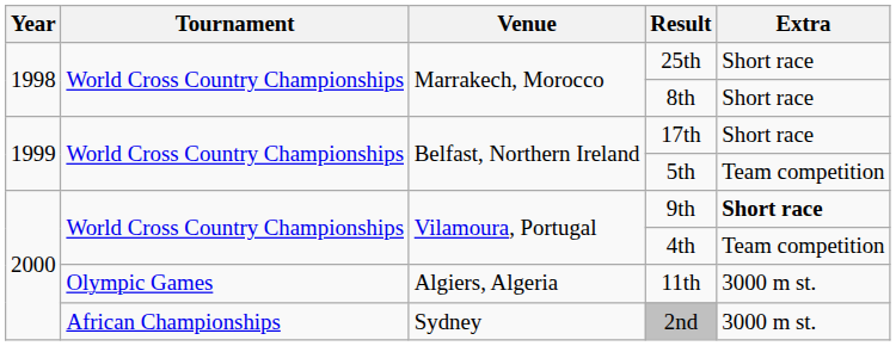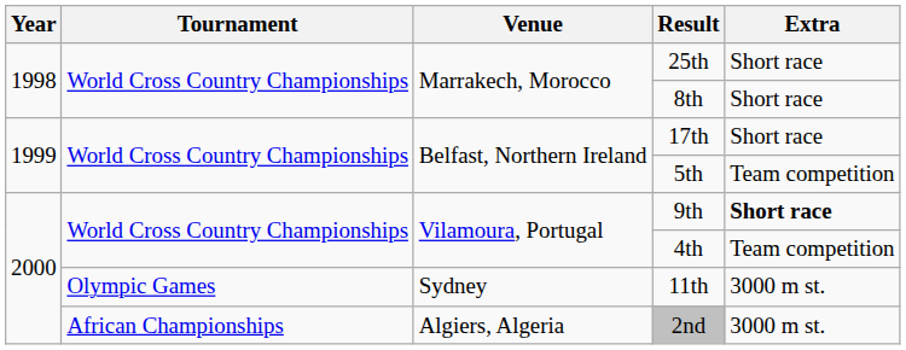11th | Venue: Algiers, Algeria -> Sydney
2nd | Venue: Sydney -> Algiers, Algeria
